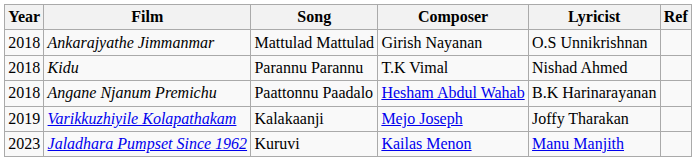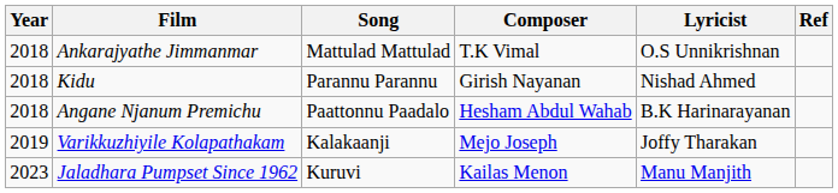Ankarajyathe Jimmanmar | Composer: Girish Nayanan -> T.K Vimal
Kidu | Composer: T.K Vimal -> Girish Nayanan
